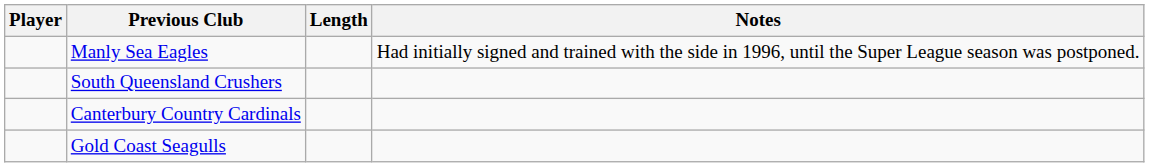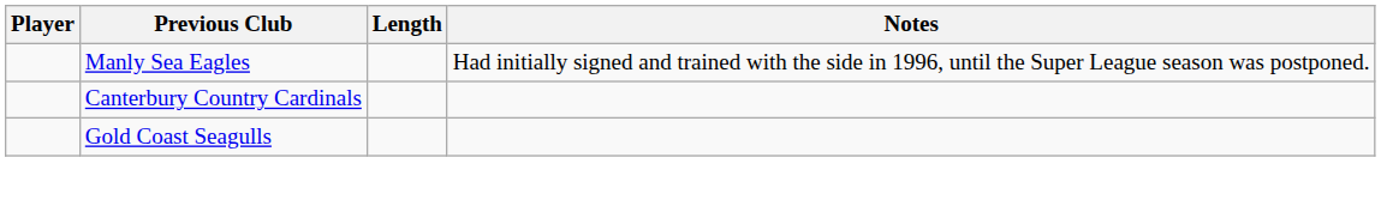- row: South Queensland Crushers
